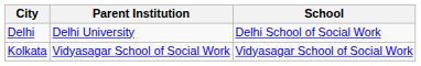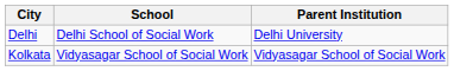columns swapped: School <-> Parent Institution
